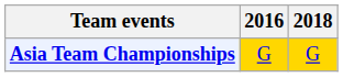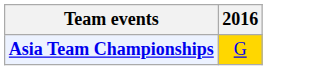- column: 2018 | G
